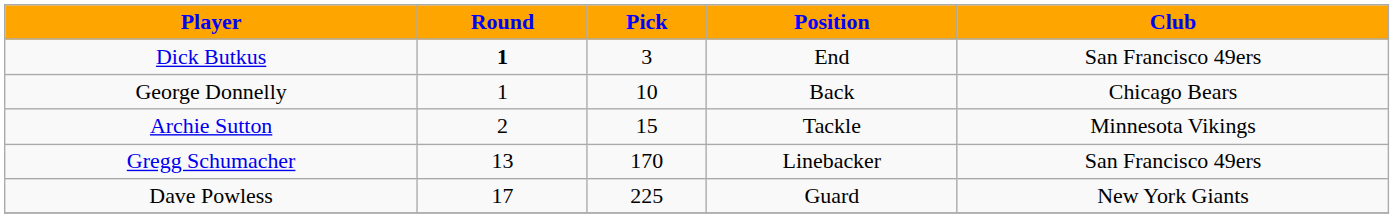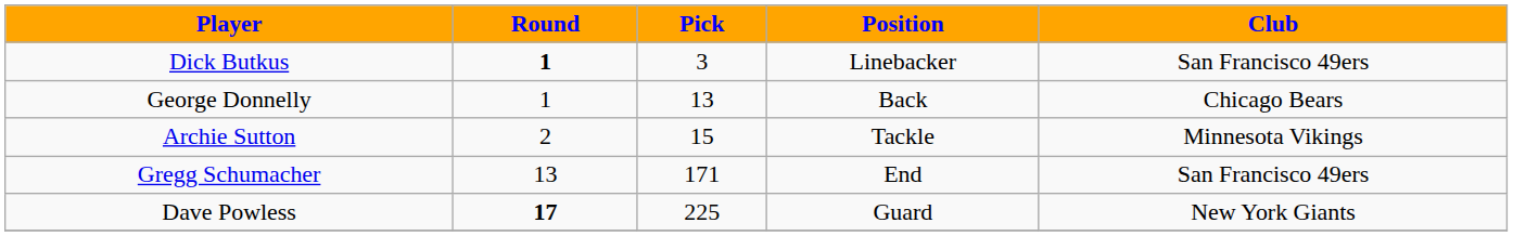Dick Butkus | Position: End -> Linebacker
George Donnelly | Pick: 10 -> 13
Gregg Schumacher | Pick: 170 -> 171
Gregg Schumacher | Position: Linebacker -> End
Dave Powless | Round: normal -> bold
